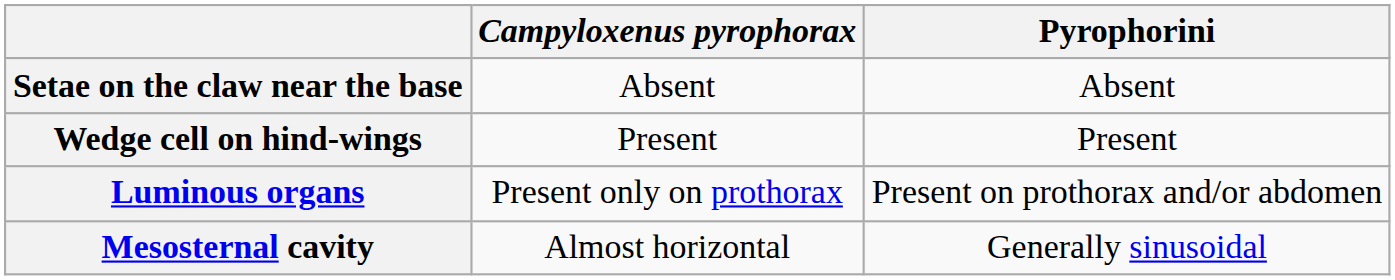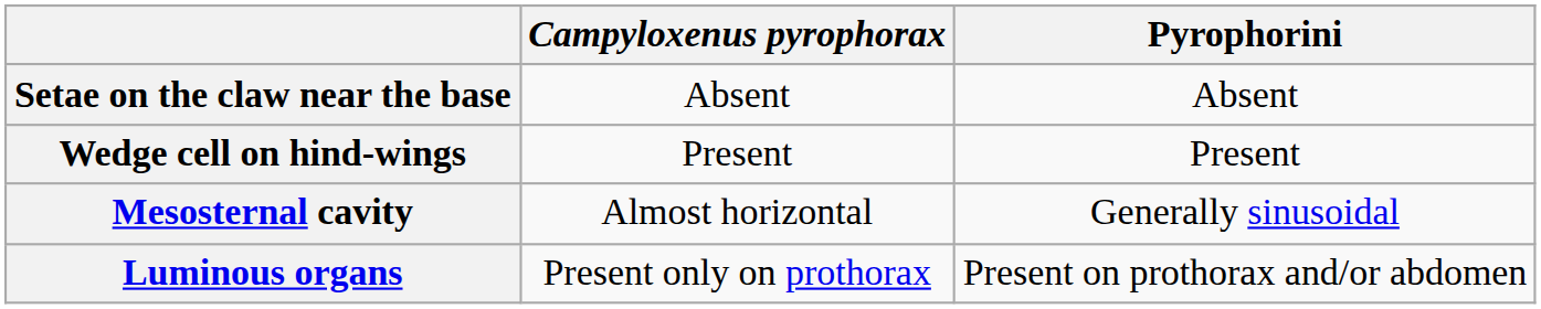rows swapped: Luminous organs <-> Mesosternal cavity
